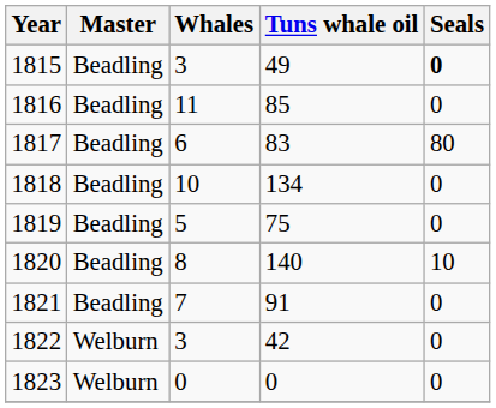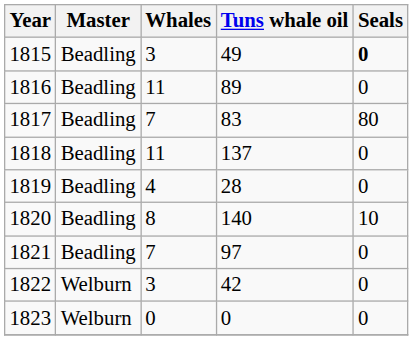1816 | Tuns whale oil: 85 -> 89
1817 | Whales: 6 -> 7
1818 | Whales: 10 -> 11
1818 | Tuns whale oil: 134 -> 137
1819 | Whales: 5 -> 4
1819 | Tuns whale oil: 75 -> 28
1821 | Tuns whale oil: 91 -> 97
